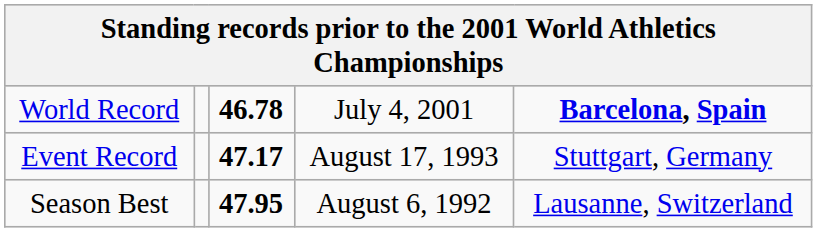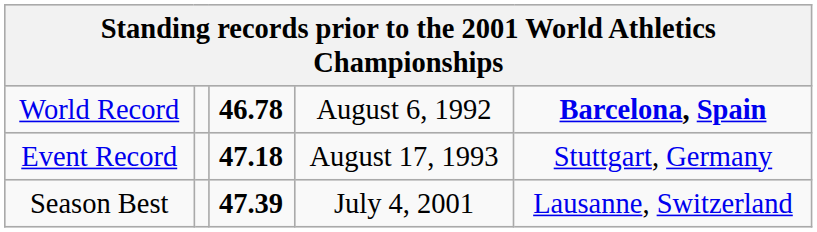World Record | column 4: July 4, 2001 -> August 6, 1992
Event Record | column 3: 47.17 -> 47.18
Season Best | column 3: 47.95 -> 47.39
Season Best | column 4: August 6, 1992 -> July 4, 2001
